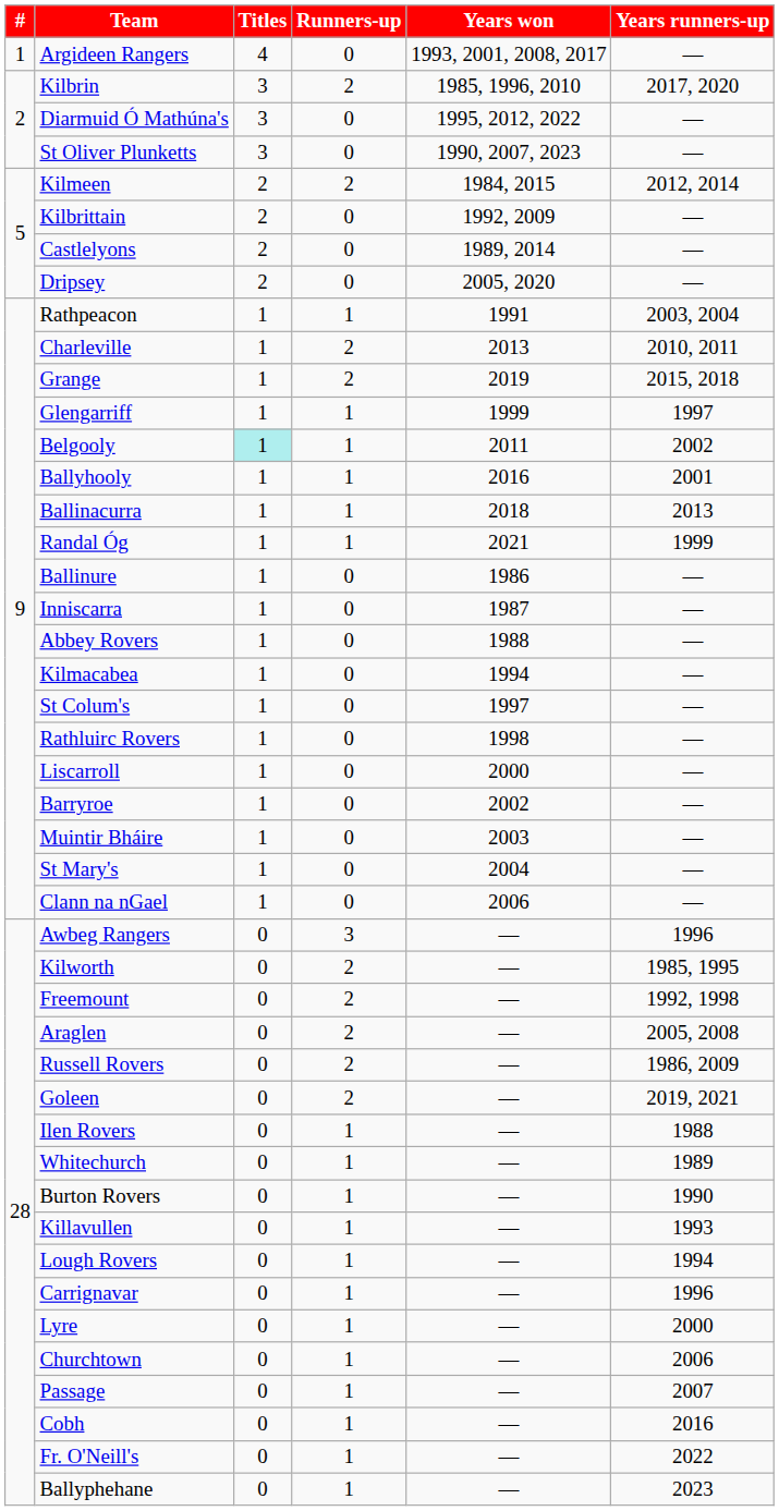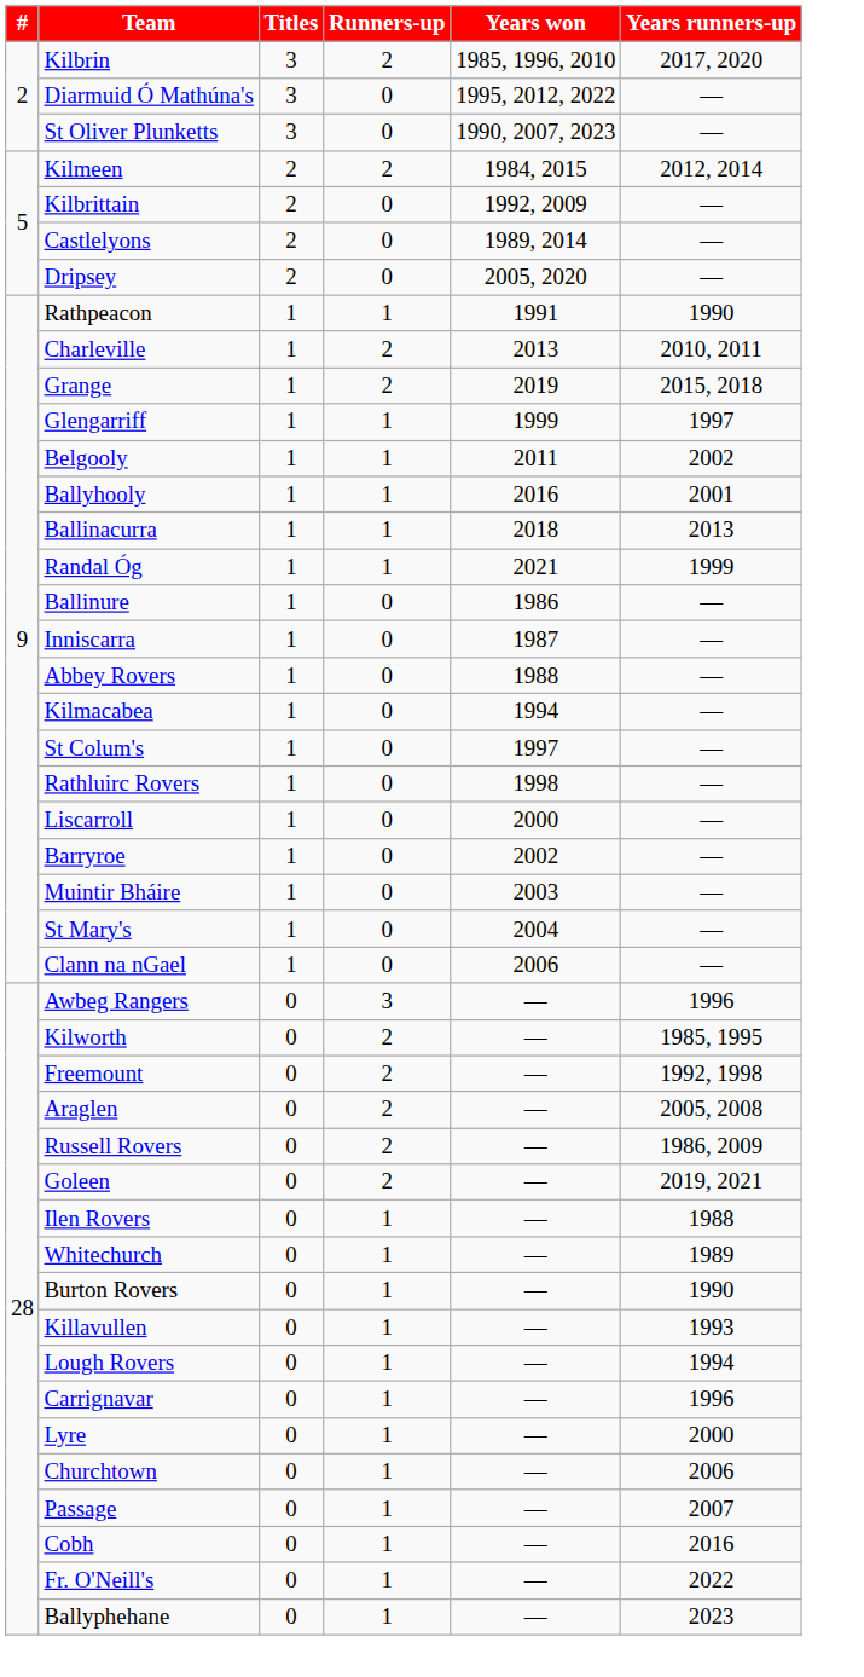- row: 1 | Argideen Rangers | 4 | 0 | 1993, 2001, 2008, 2017 | —
Rathpeacon | Years runners-up: 2003, 2004 -> 1990
Belgooly | Titles: paleturquoise background -> no background
